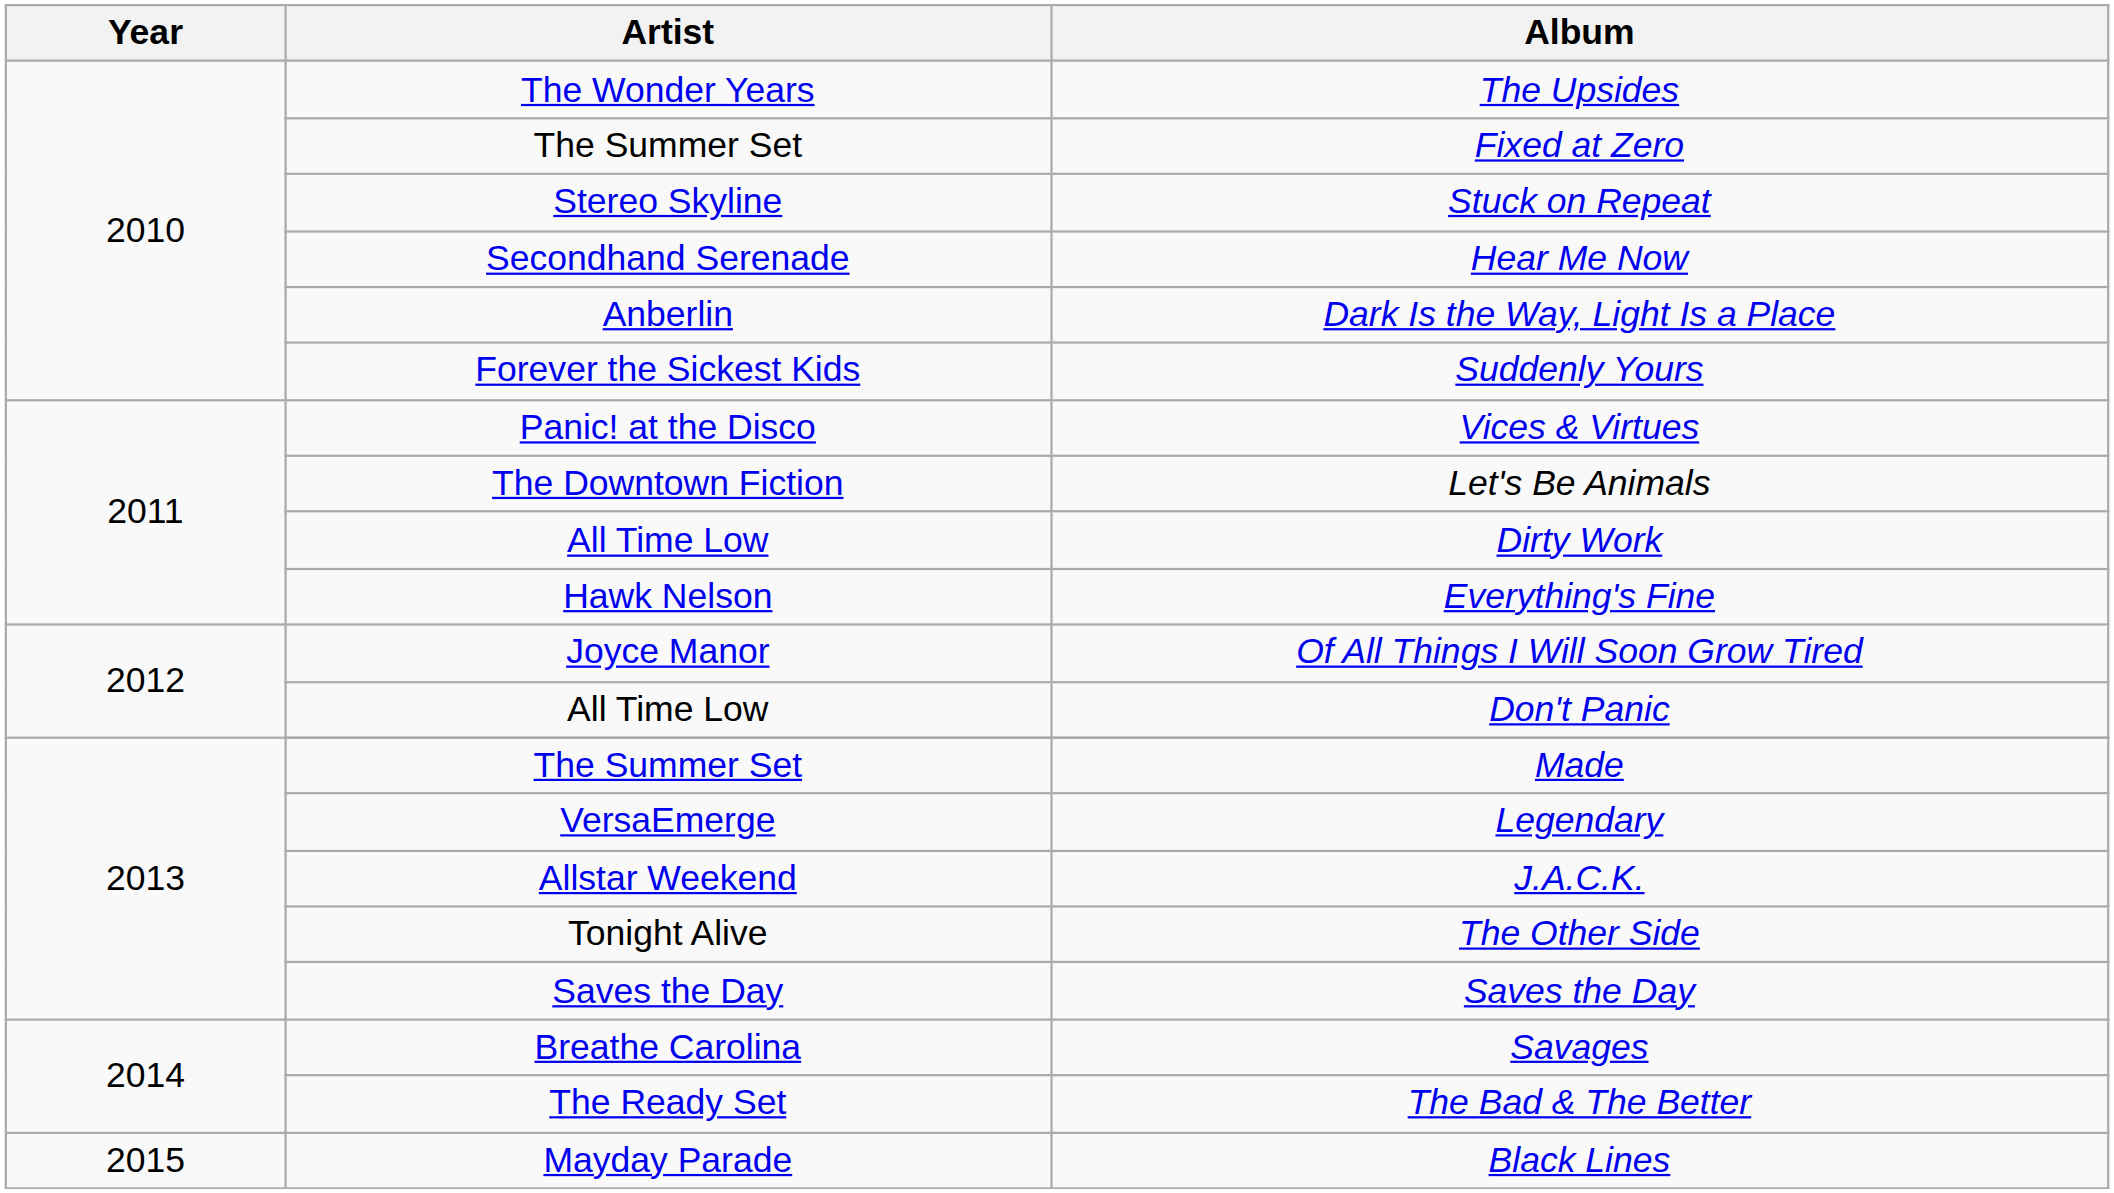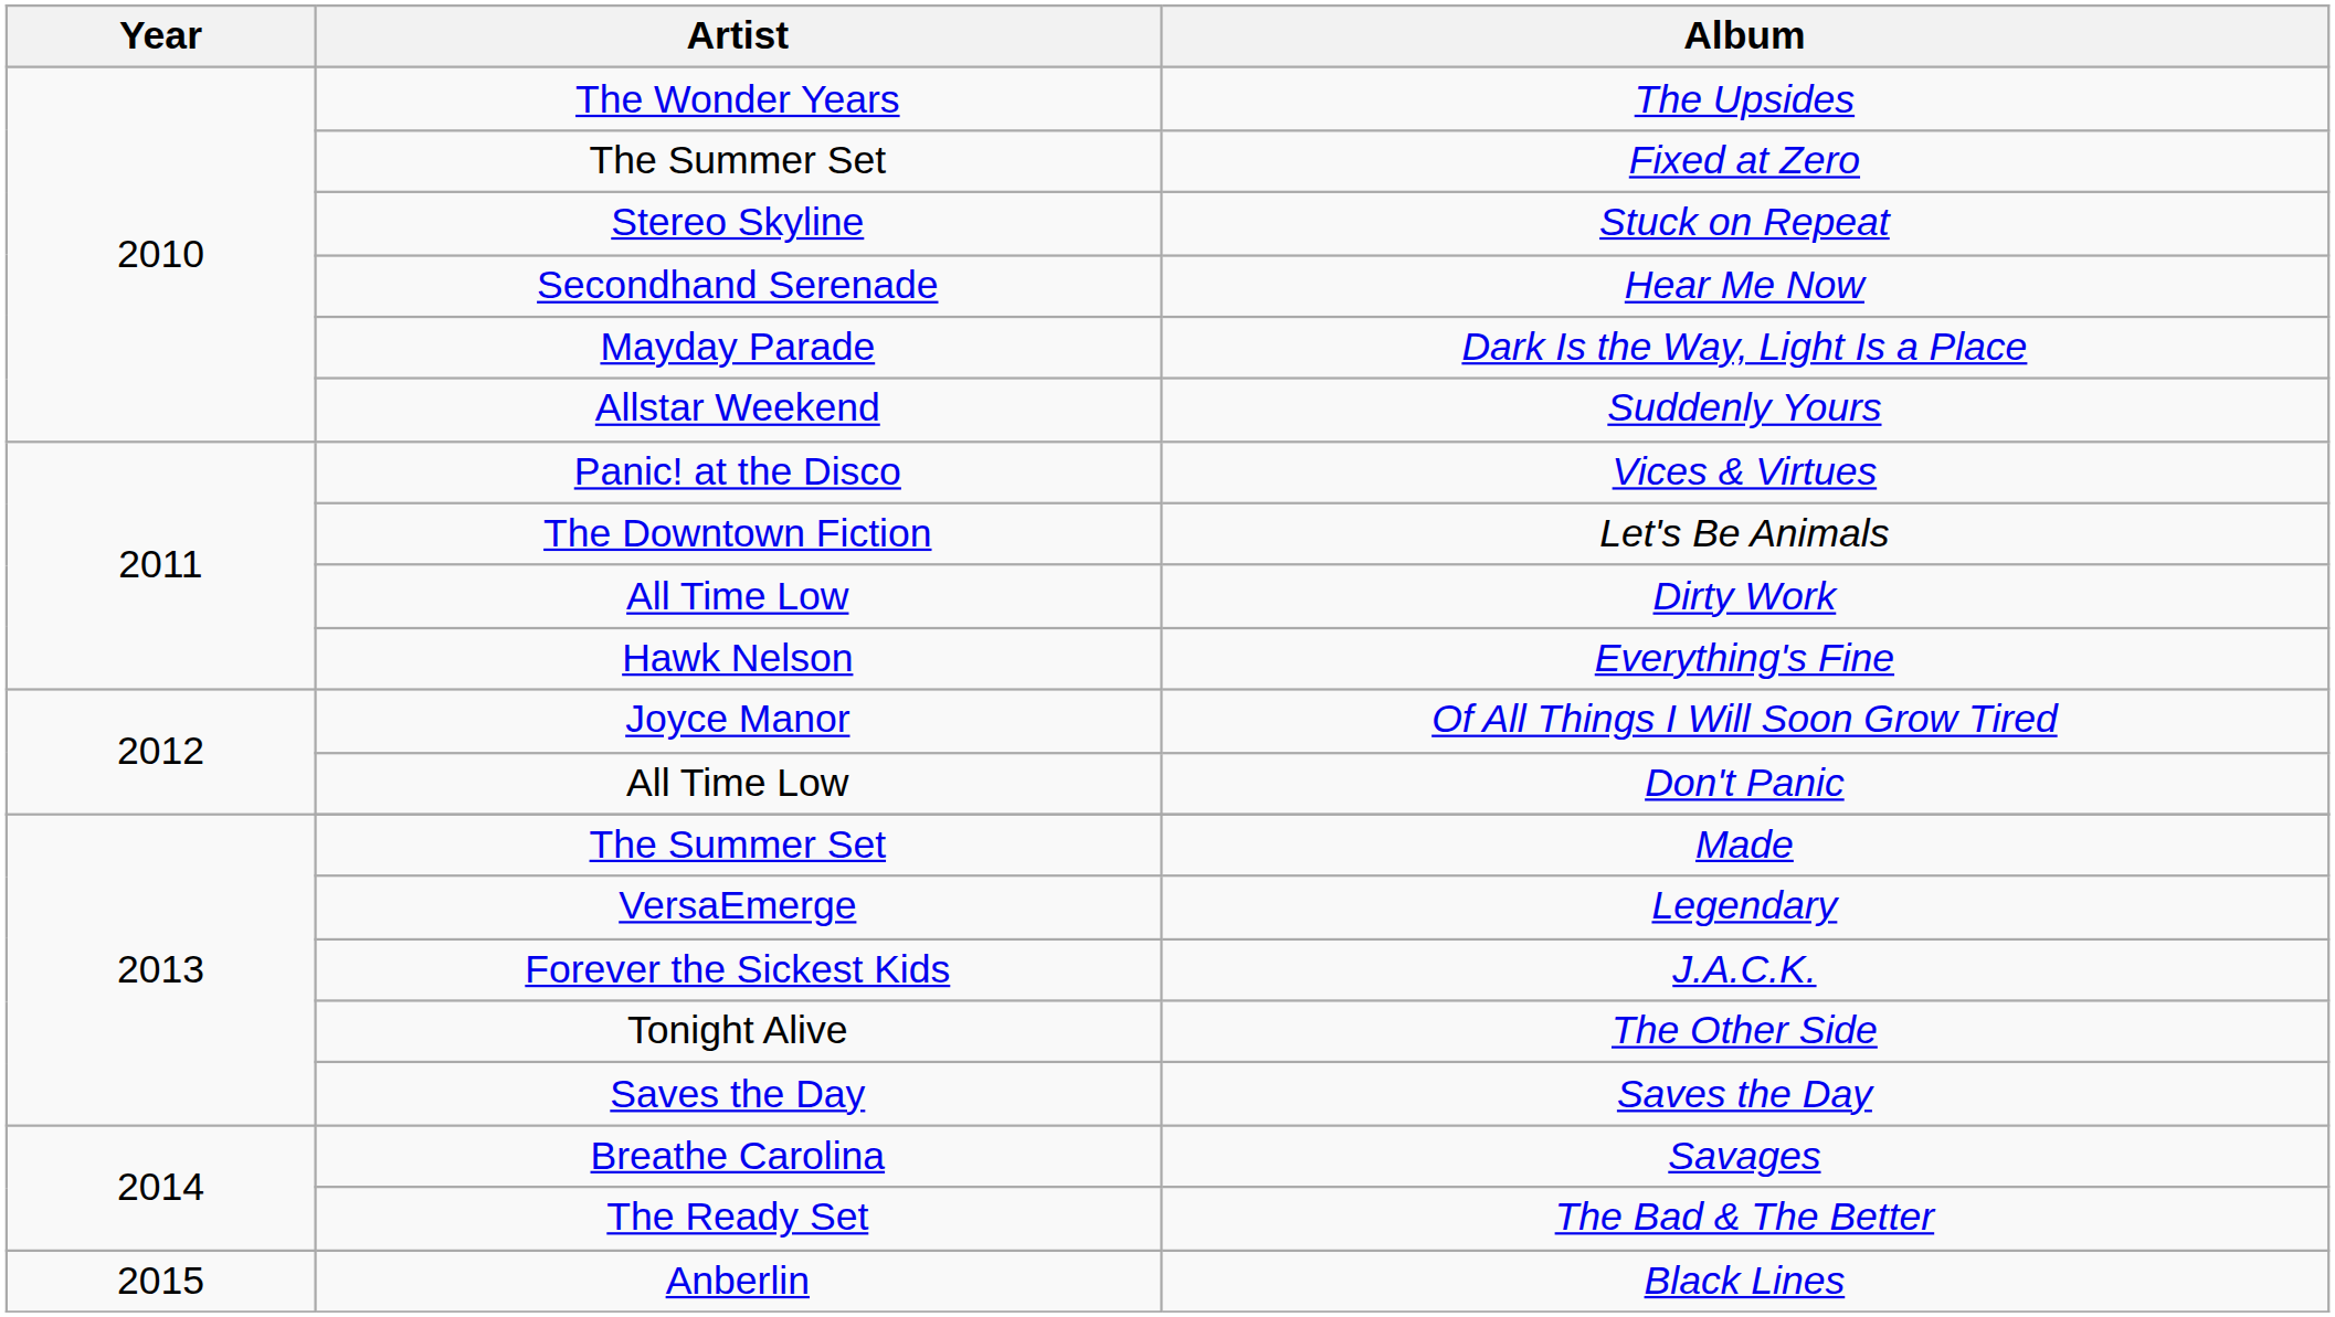Dark Is the Way, Light Is a Place | Artist: Anberlin -> Mayday Parade
Suddenly Yours | Artist: Forever the Sickest Kids -> Allstar Weekend
J.A.C.K. | Artist: Allstar Weekend -> Forever the Sickest Kids
Black Lines | Artist: Mayday Parade -> Anberlin
